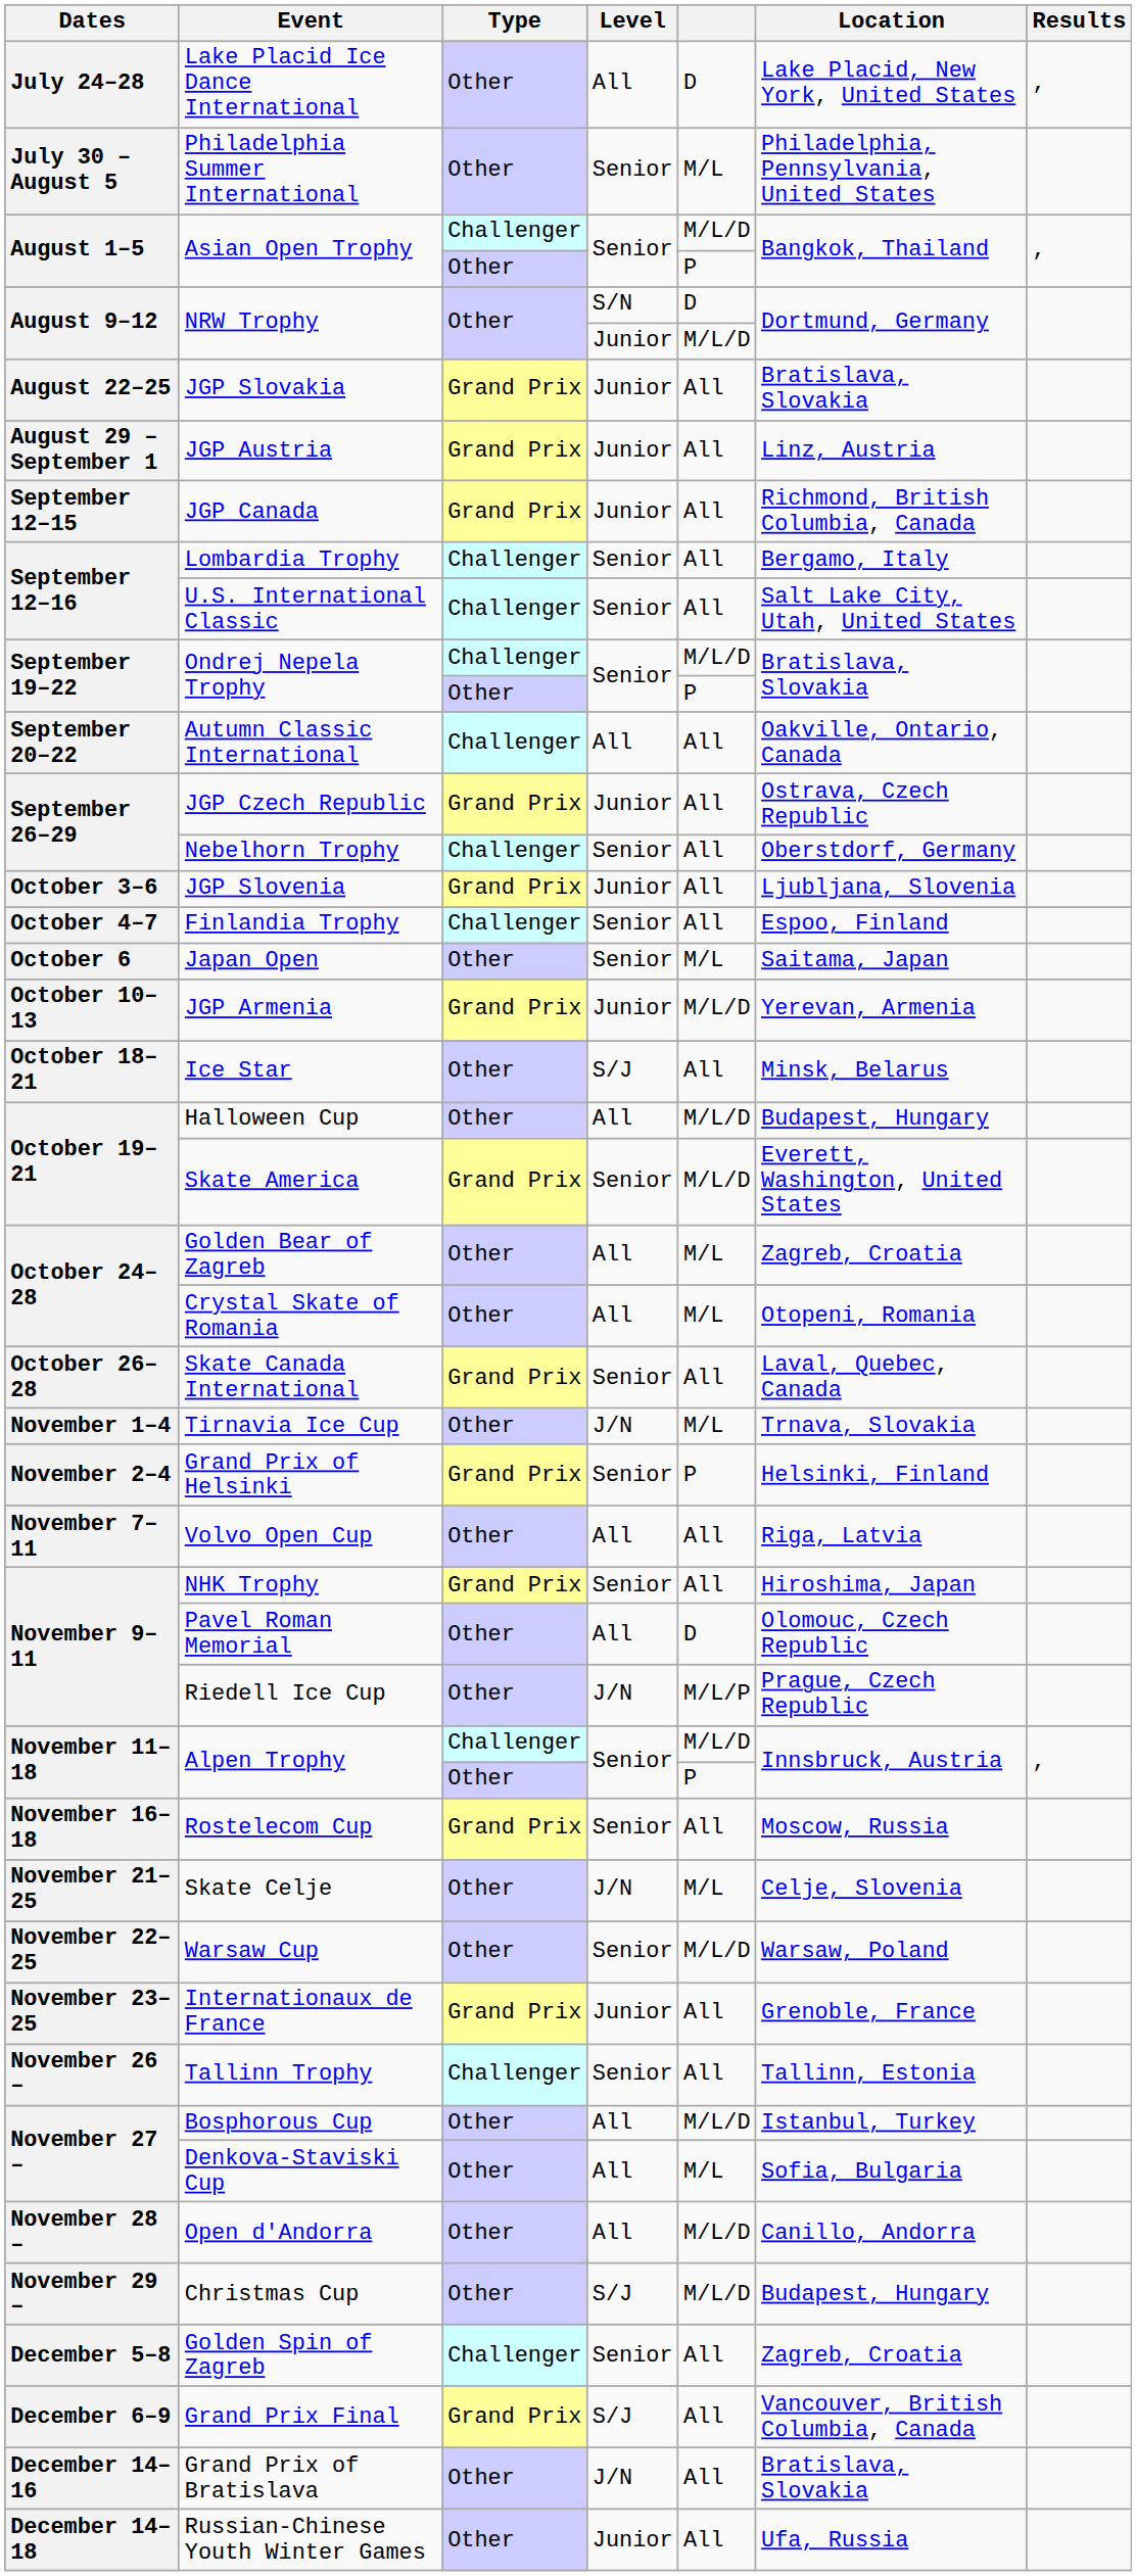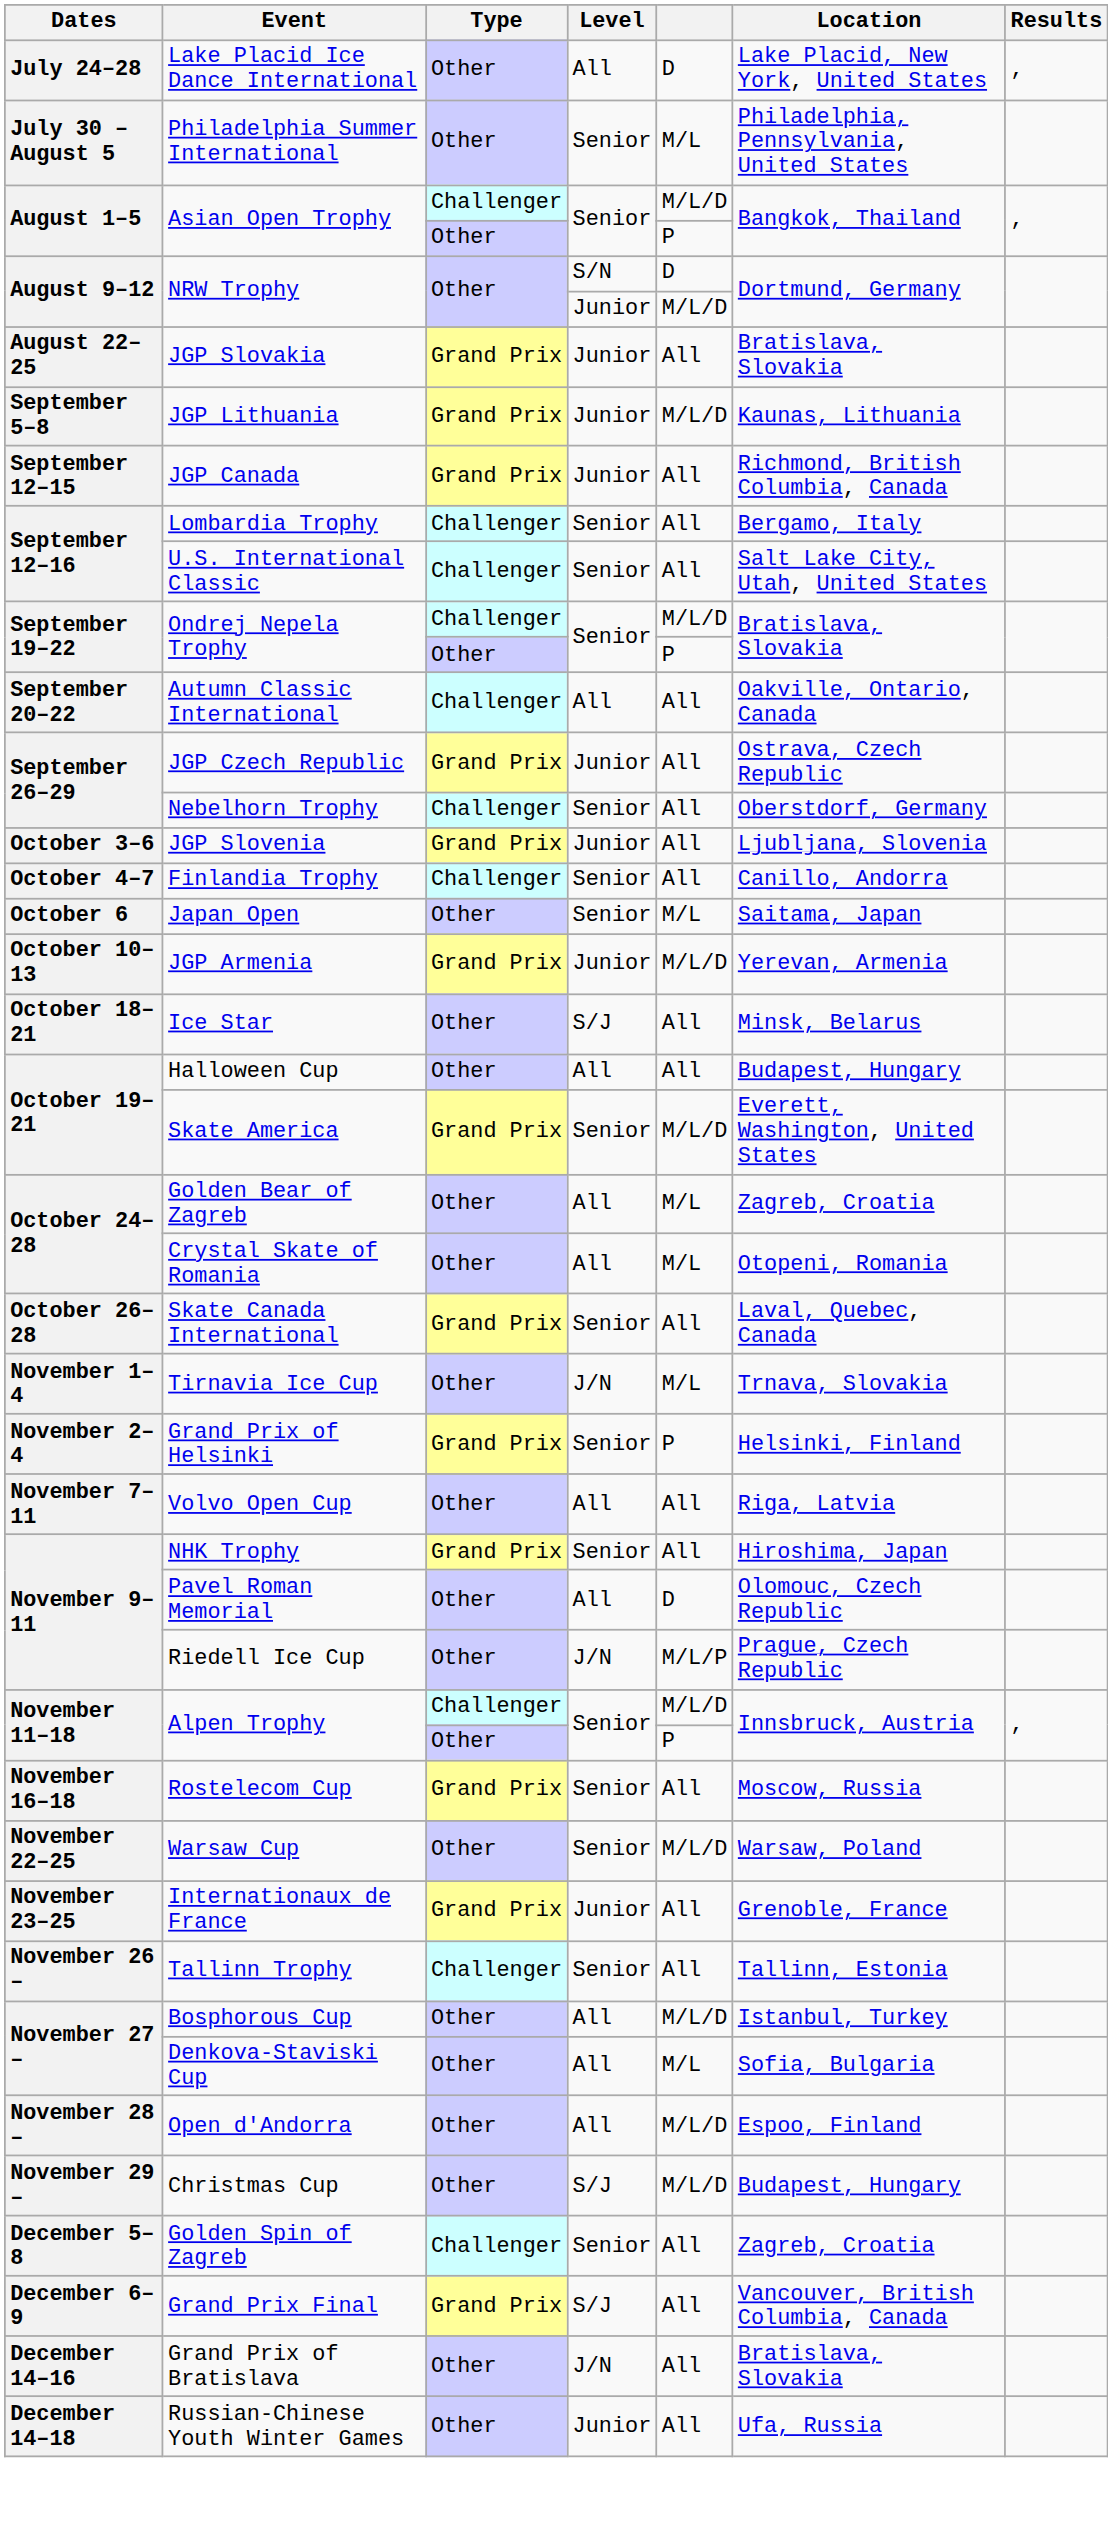- row: August 29 – September 1 | JGP Austria | Grand Prix | Junior | All | Linz, Austria
+ row: September 5–8 | JGP Lithuania | Grand Prix | Junior | M/L/D | Kaunas, Lithuania
Finlandia Trophy | Location: Espoo, Finland -> Canillo, Andorra
Halloween Cup | column 5: M/L/D -> All
- row: November 21–25 | Skate Celje | Other | J/N | M/L | Celje, Slovenia
Open d'Andorra | Location: Canillo, Andorra -> Espoo, Finland
